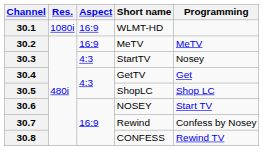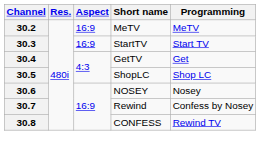- row: 30.1 | 1080i | 16:9 | WLMT-HD
30.3 | Aspect: 4:3 -> 16:9
30.3 | Programming: Nosey -> Start TV
30.6 | Programming: Start TV -> Nosey
